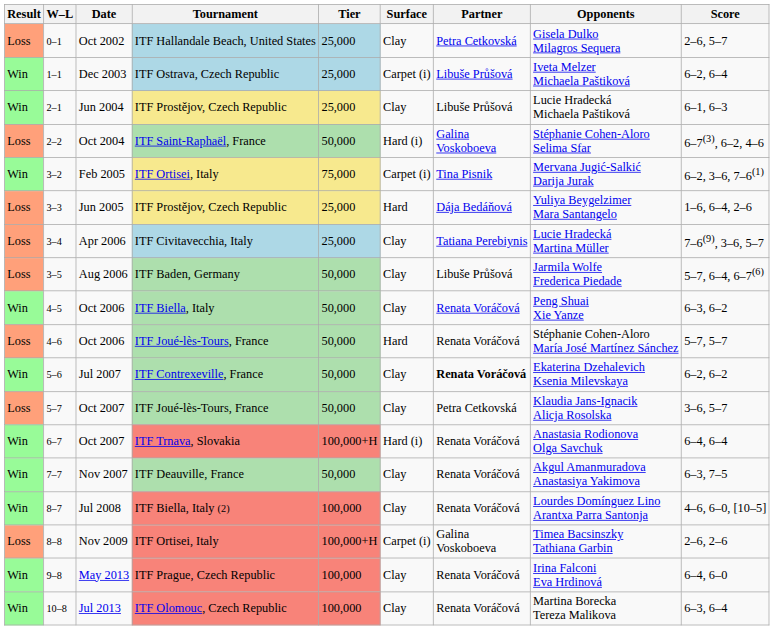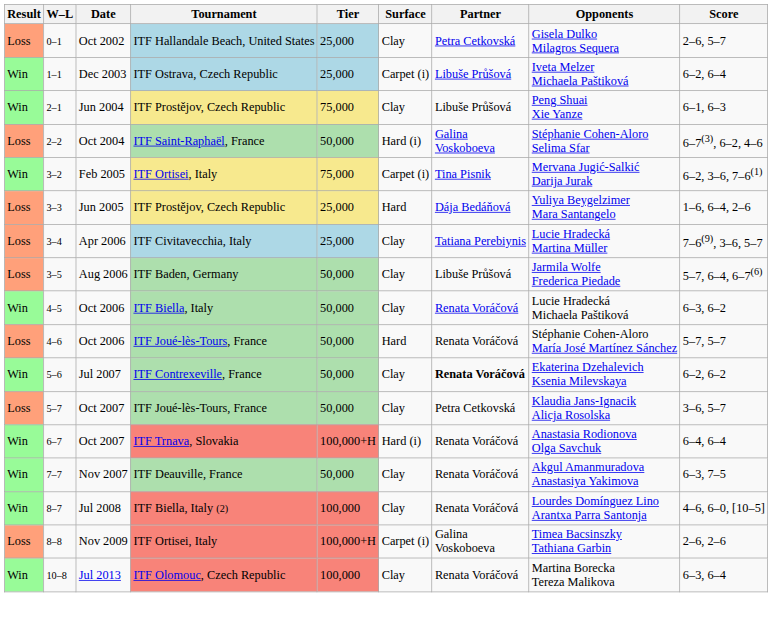2–1 | Tier: 25,000 -> 75,000
2–1 | Opponents: Lucie Hradecká Michaela Paštiková -> Peng Shuai Xie Yanze
4–5 | Opponents: Peng Shuai Xie Yanze -> Lucie Hradecká Michaela Paštiková
- row: Win | 9–8 | May 2013 | ITF Prague, Czech Republic | 100,000 | Clay | Renata Voráčová | Irina Falconi Eva Hrdinová | 6–4, 6–0
